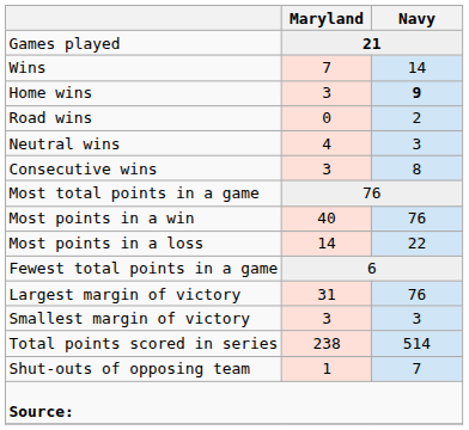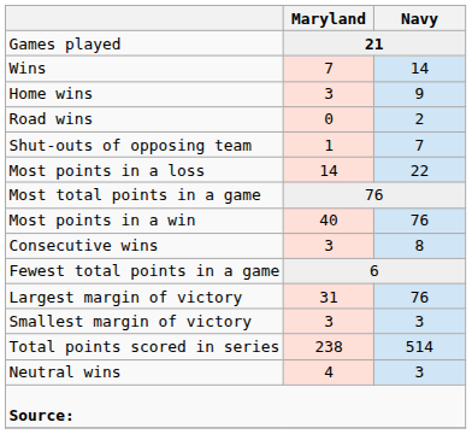Home wins | Navy: bold -> normal
rows swapped: Neutral wins <-> Shut-outs of opposing team
rows swapped: Consecutive wins <-> Most points in a loss
